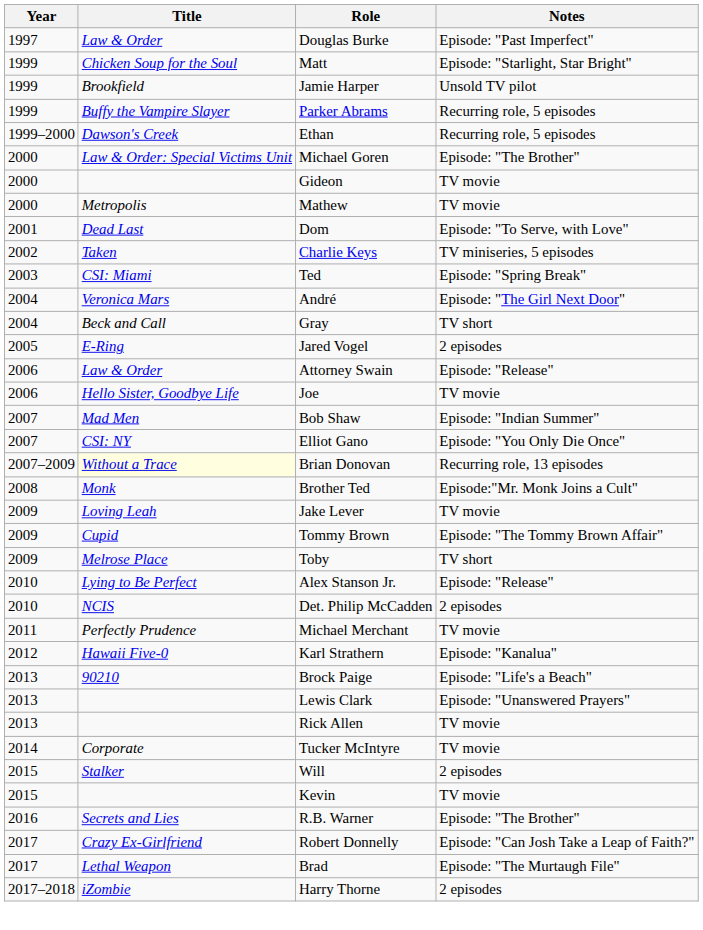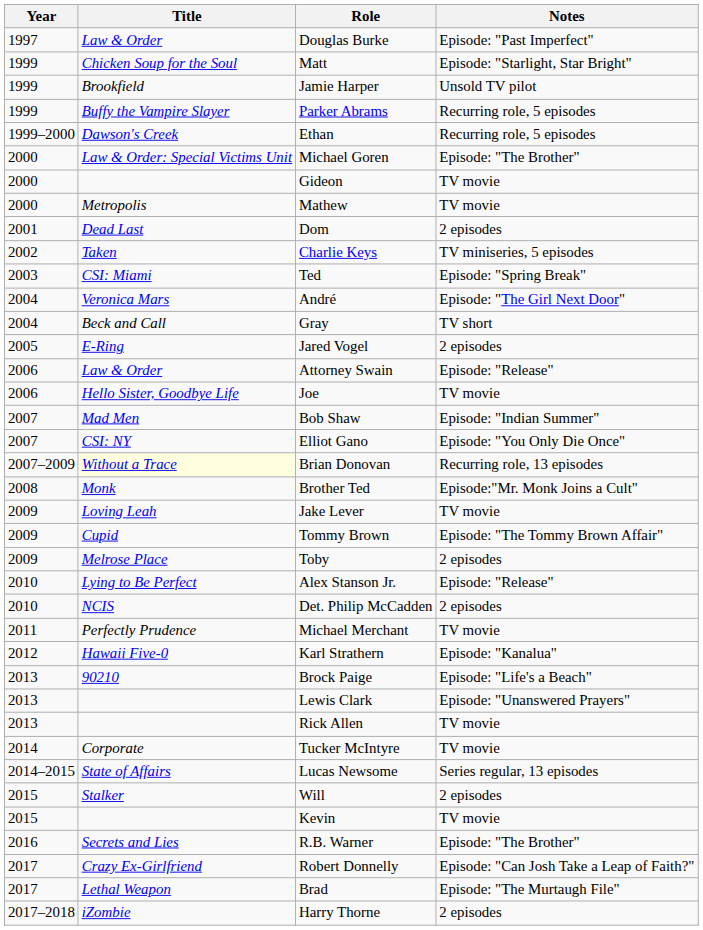Dom | Notes: Episode: "To Serve, with Love" -> 2 episodes
Toby | Notes: TV short -> 2 episodes
+ row: 2014–2015 | State of Affairs | Lucas Newsome | Series regular, 13 episodes
